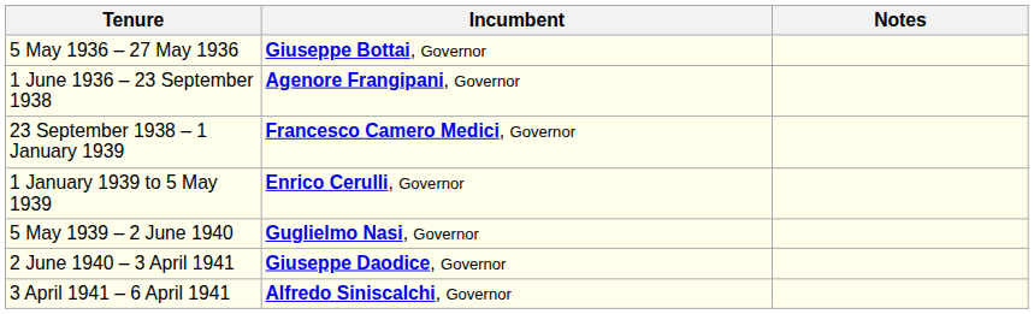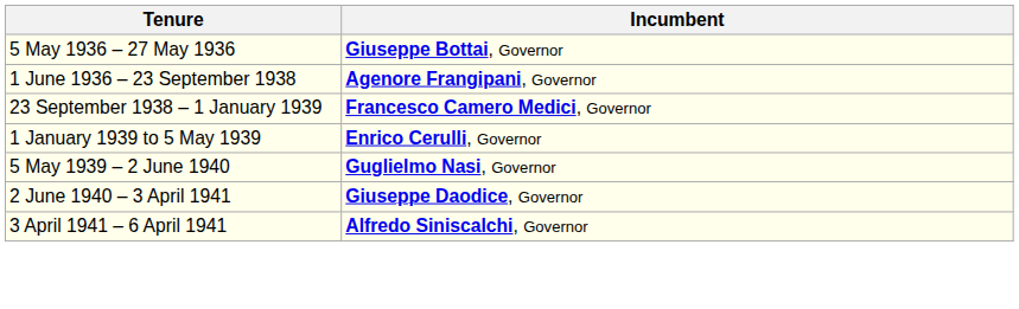- column: Notes
